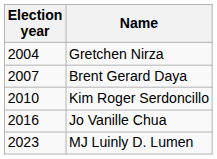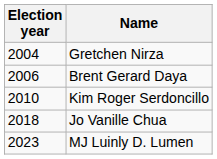Brent Gerard Daya | Election year: 2007 -> 2006
Jo Vanille Chua | Election year: 2016 -> 2018
